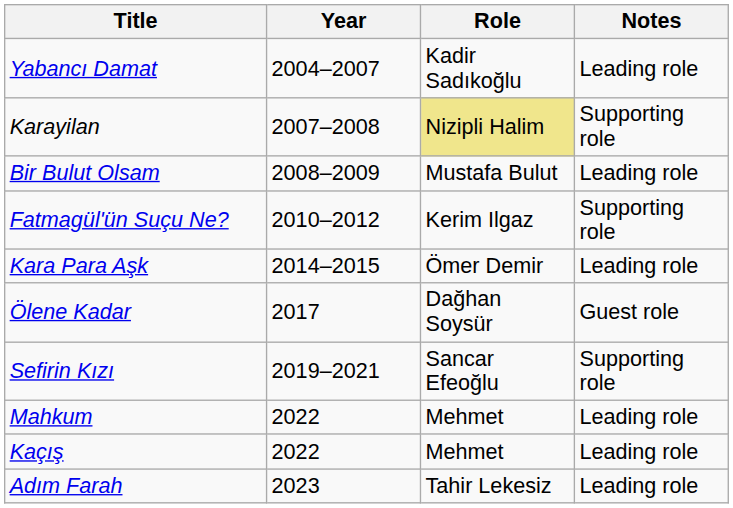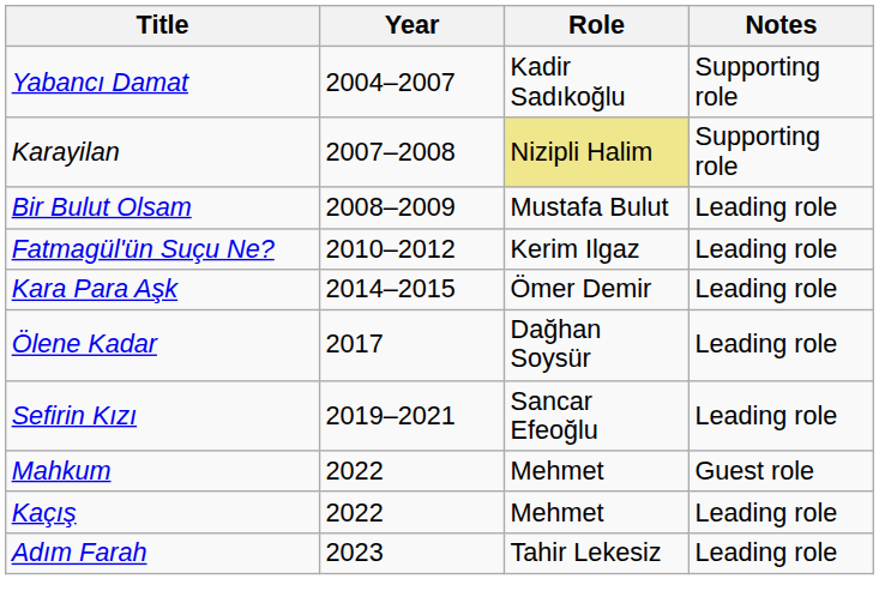Yabancı Damat | Notes: Leading role -> Supporting role
Fatmagül'ün Suçu Ne? | Notes: Supporting role -> Leading role
Ölene Kadar | Notes: Guest role -> Leading role
Sefirin Kızı | Notes: Supporting role -> Leading role
Mahkum | Notes: Leading role -> Guest role
